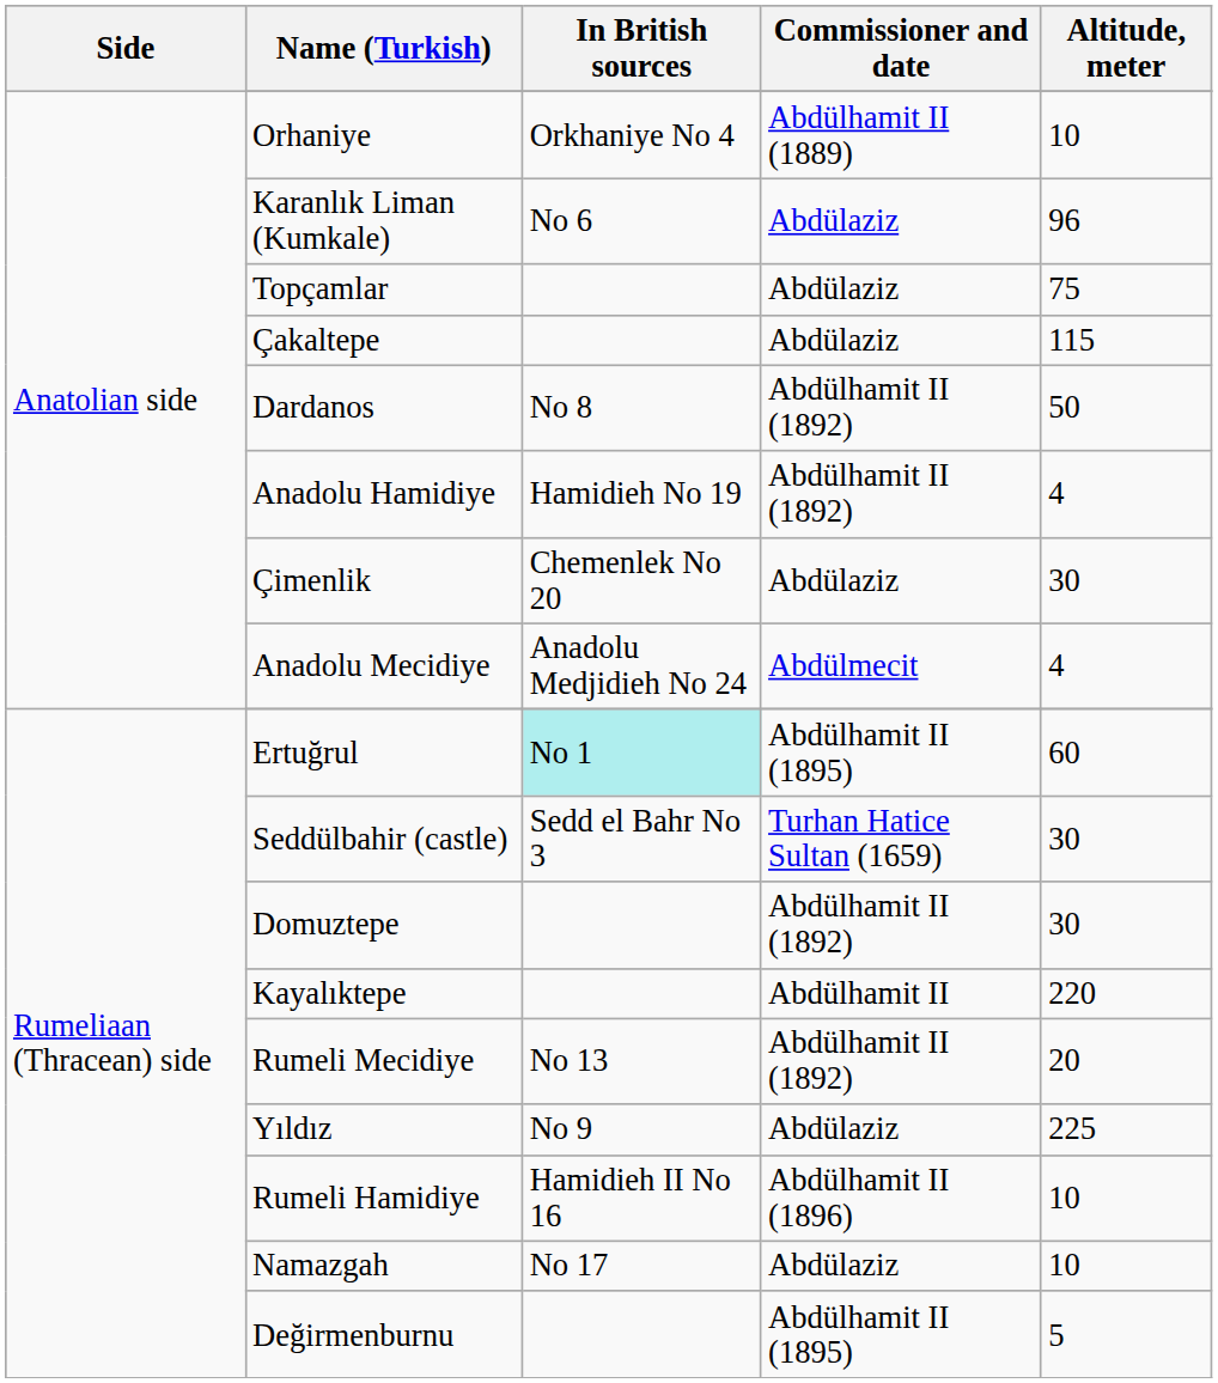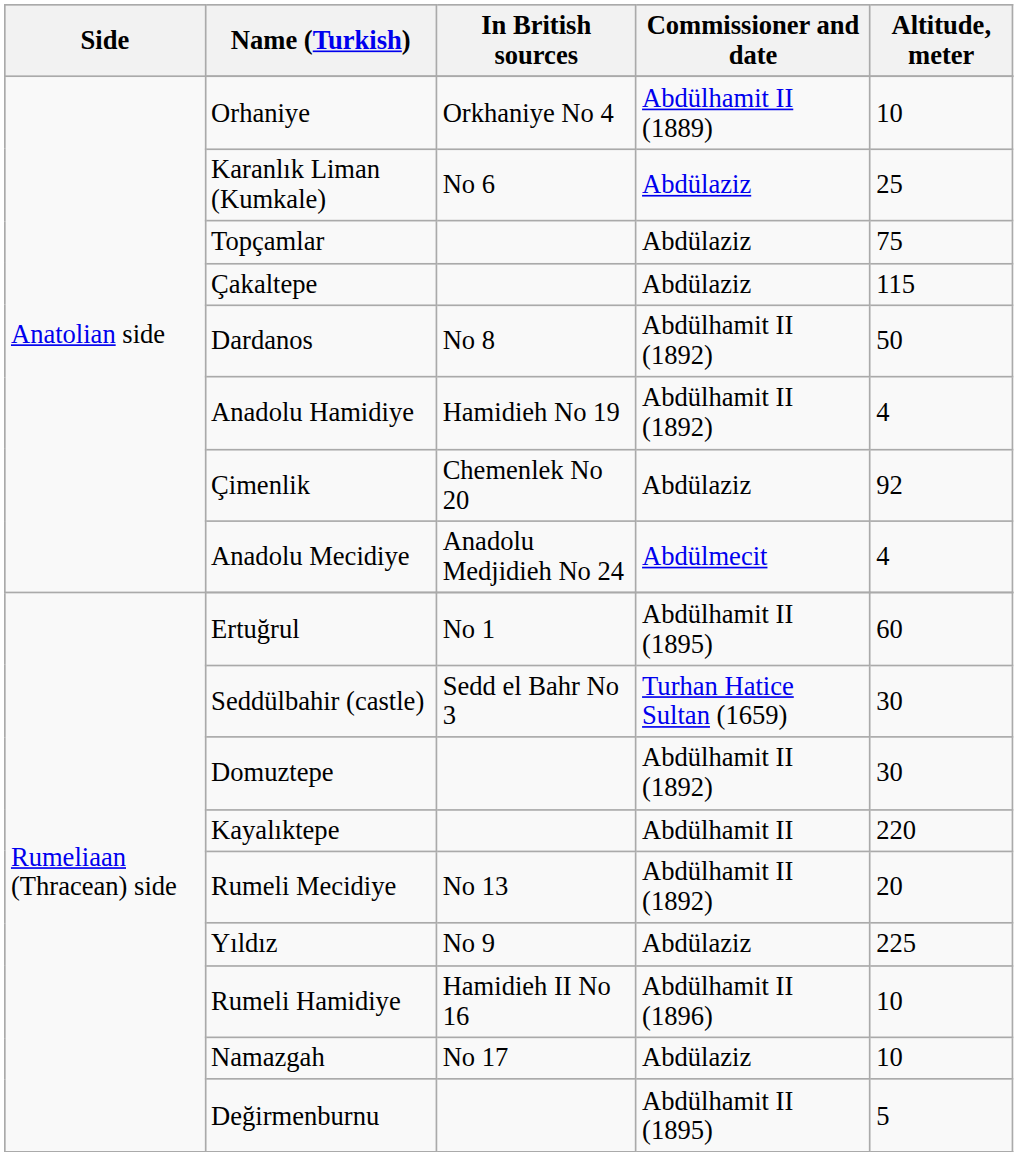Karanlık Liman (Kumkale) | Altitude, meter: 96 -> 25
Çimenlik | Altitude, meter: 30 -> 92
Ertuğrul | In British sources: paleturquoise background -> no background
